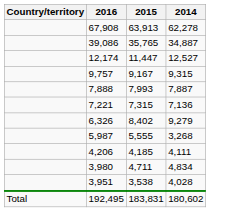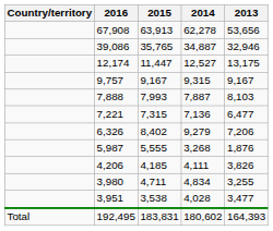+ column: 2013 | 53,656 | 32,946 | 13,175 | 9,167 | 8,103 | 6,477 | 7,206 | 1,876 | 3,826 | 3,255 | 3,477 | 164,393
